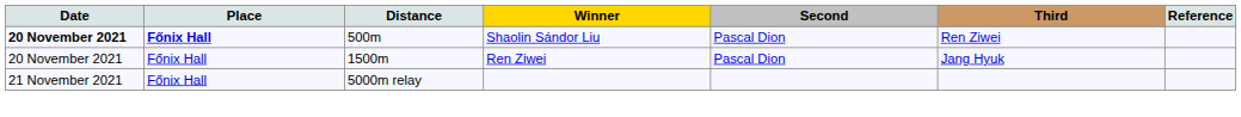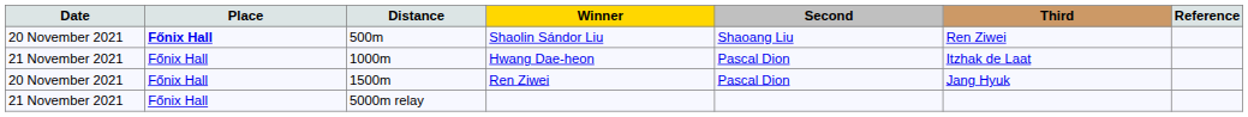Shaolin Sándor Liu | Date: bold -> normal
Shaolin Sándor Liu | Second: Pascal Dion -> Shaoang Liu
+ row: 21 November 2021 | Főnix Hall | 1000m | Hwang Dae-heon | Pascal Dion | Itzhak de Laat
